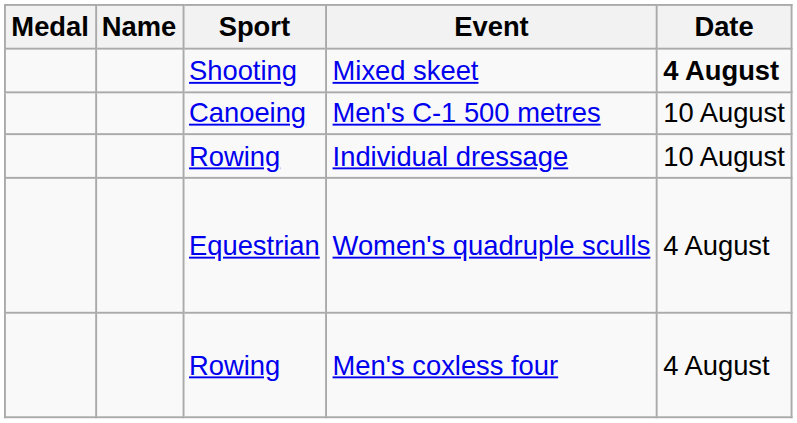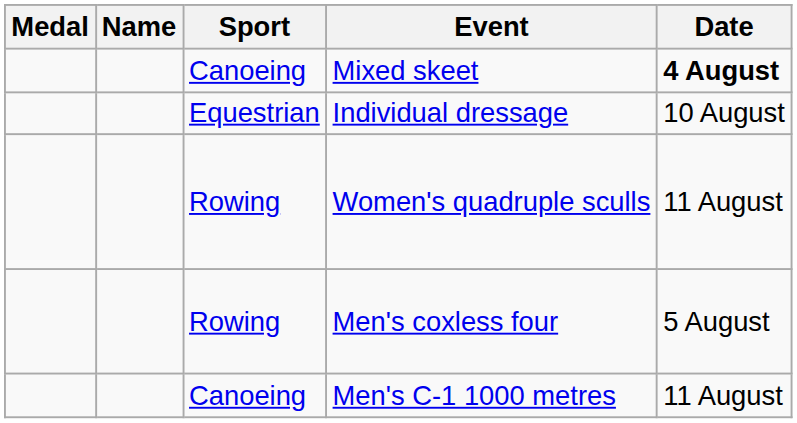Mixed skeet | Sport: Shooting -> Canoeing
- row: Canoeing | Men's C-1 500 metres | 10 August
Individual dressage | Sport: Rowing -> Equestrian
Women's quadruple sculls | Sport: Equestrian -> Rowing
Women's quadruple sculls | Date: 4 August -> 11 August
Men's coxless four | Date: 4 August -> 5 August
+ row: Canoeing | Men's C-1 1000 metres | 11 August
